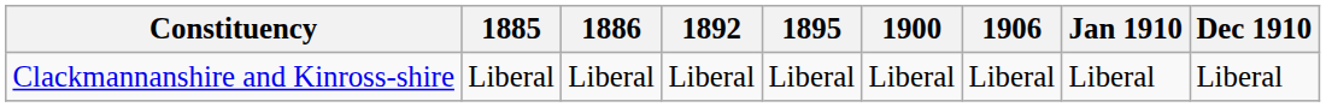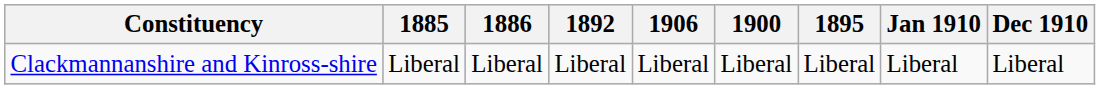columns swapped: 1895 <-> 1906
